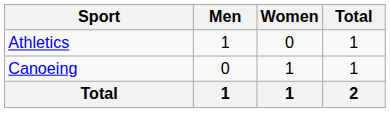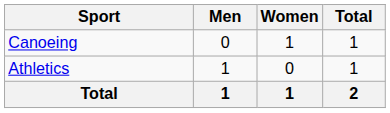rows swapped: Athletics <-> Canoeing
